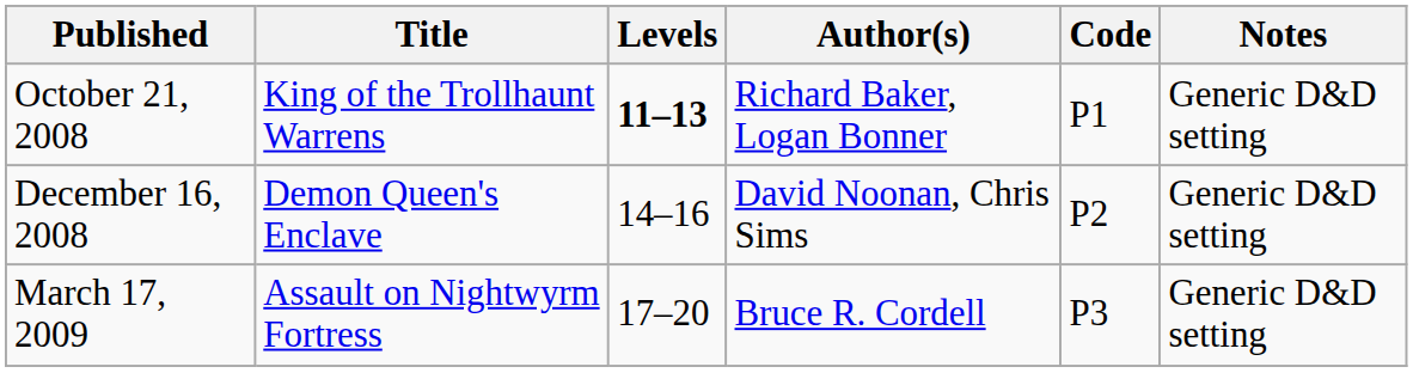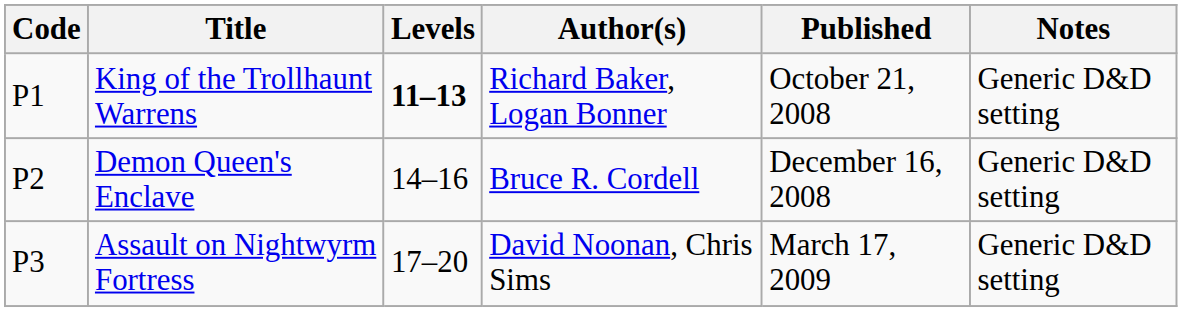columns swapped: Code <-> Published
Demon Queen's Enclave | Author(s): David Noonan, Chris Sims -> Bruce R. Cordell
Assault on Nightwyrm Fortress | Author(s): Bruce R. Cordell -> David Noonan, Chris Sims
